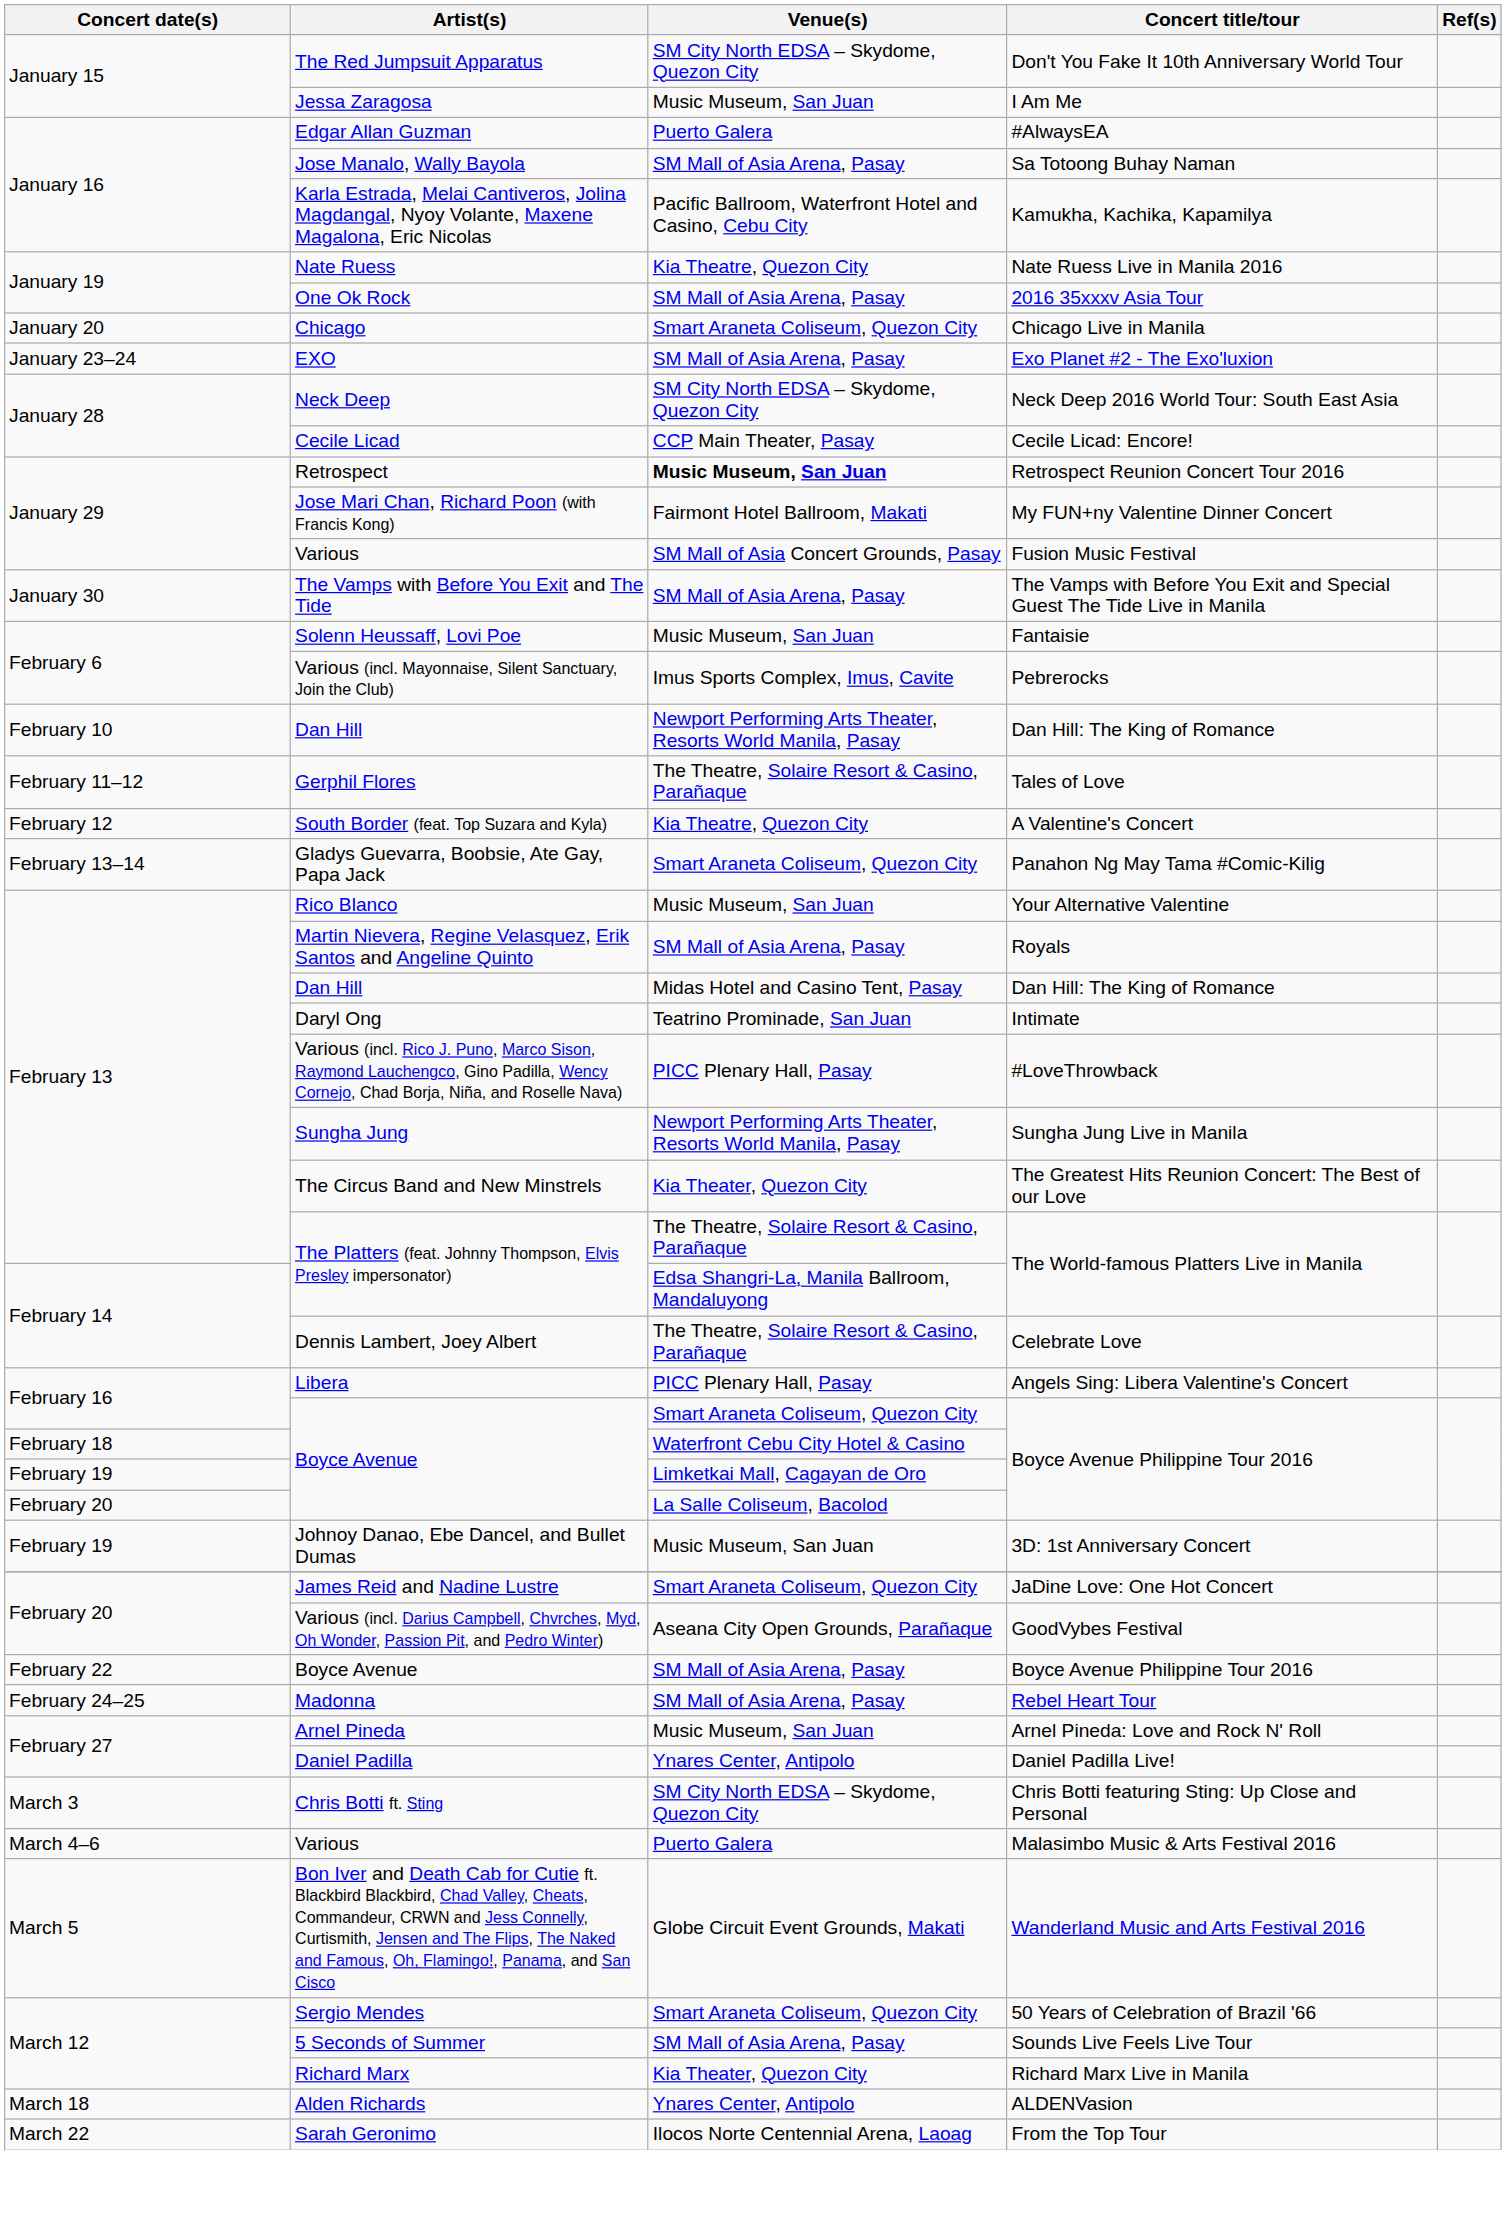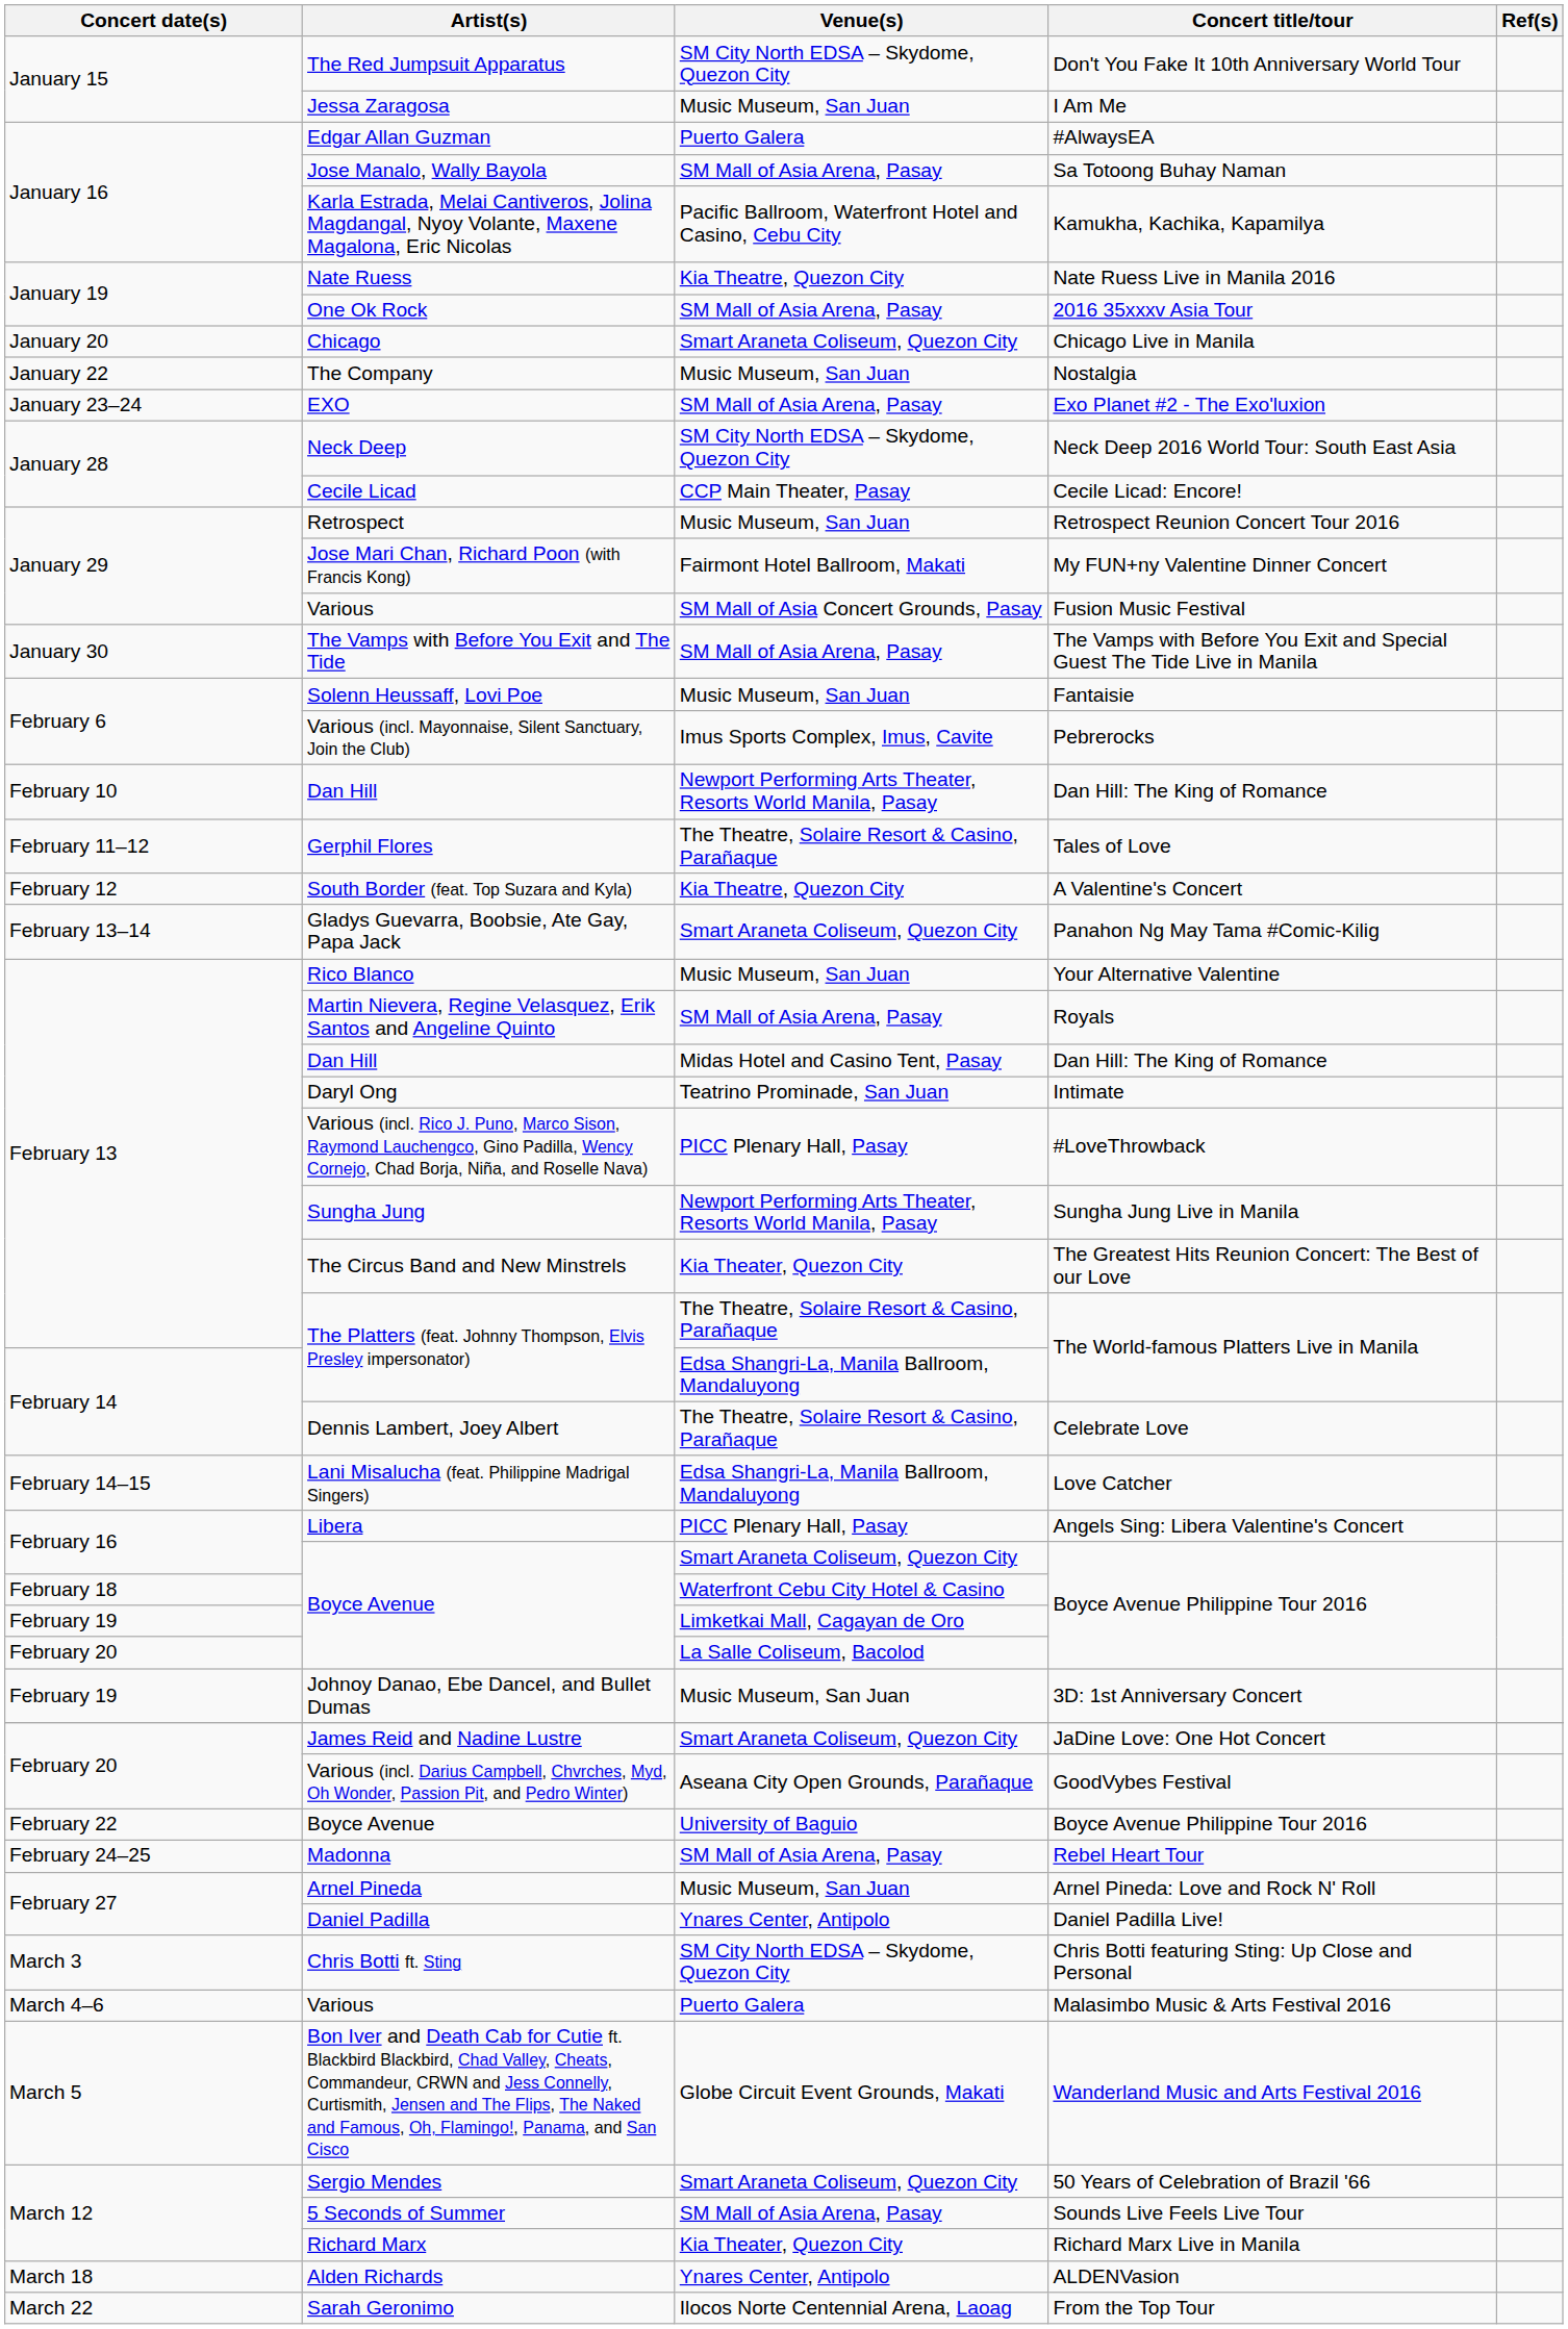+ row: January 22 | The Company | Music Museum, San Juan | Nostalgia
Retrospect Reunion Concert Tour 2016 | Venue(s): bold -> normal
+ row: February 14–15 | Lani Misalucha (feat. Philippine Madrigal Singers) | Edsa Shangri-La, Manila Ballroom, Mandaluyong | Love Catcher
February 22 / Boyce Avenue Philippine Tour 2016 | Venue(s): SM Mall of Asia Arena, Pasay -> University of Baguio
